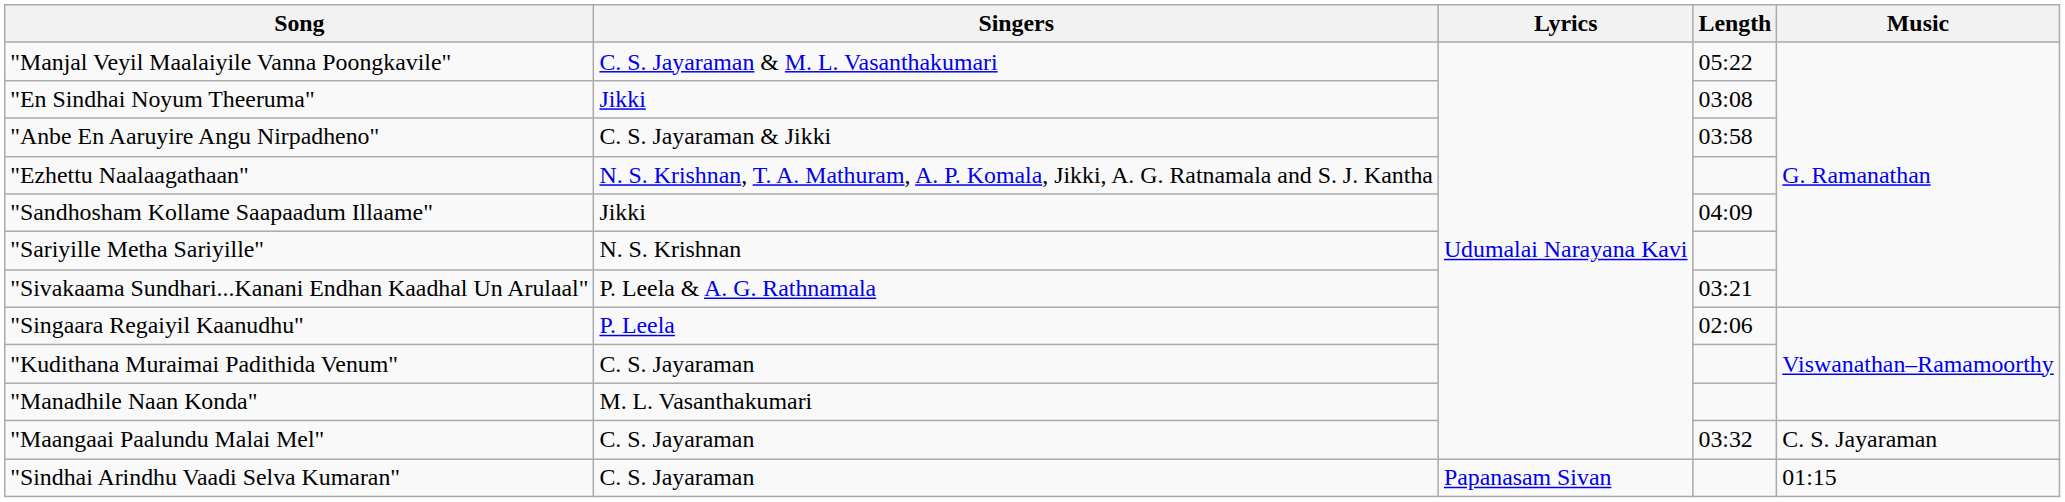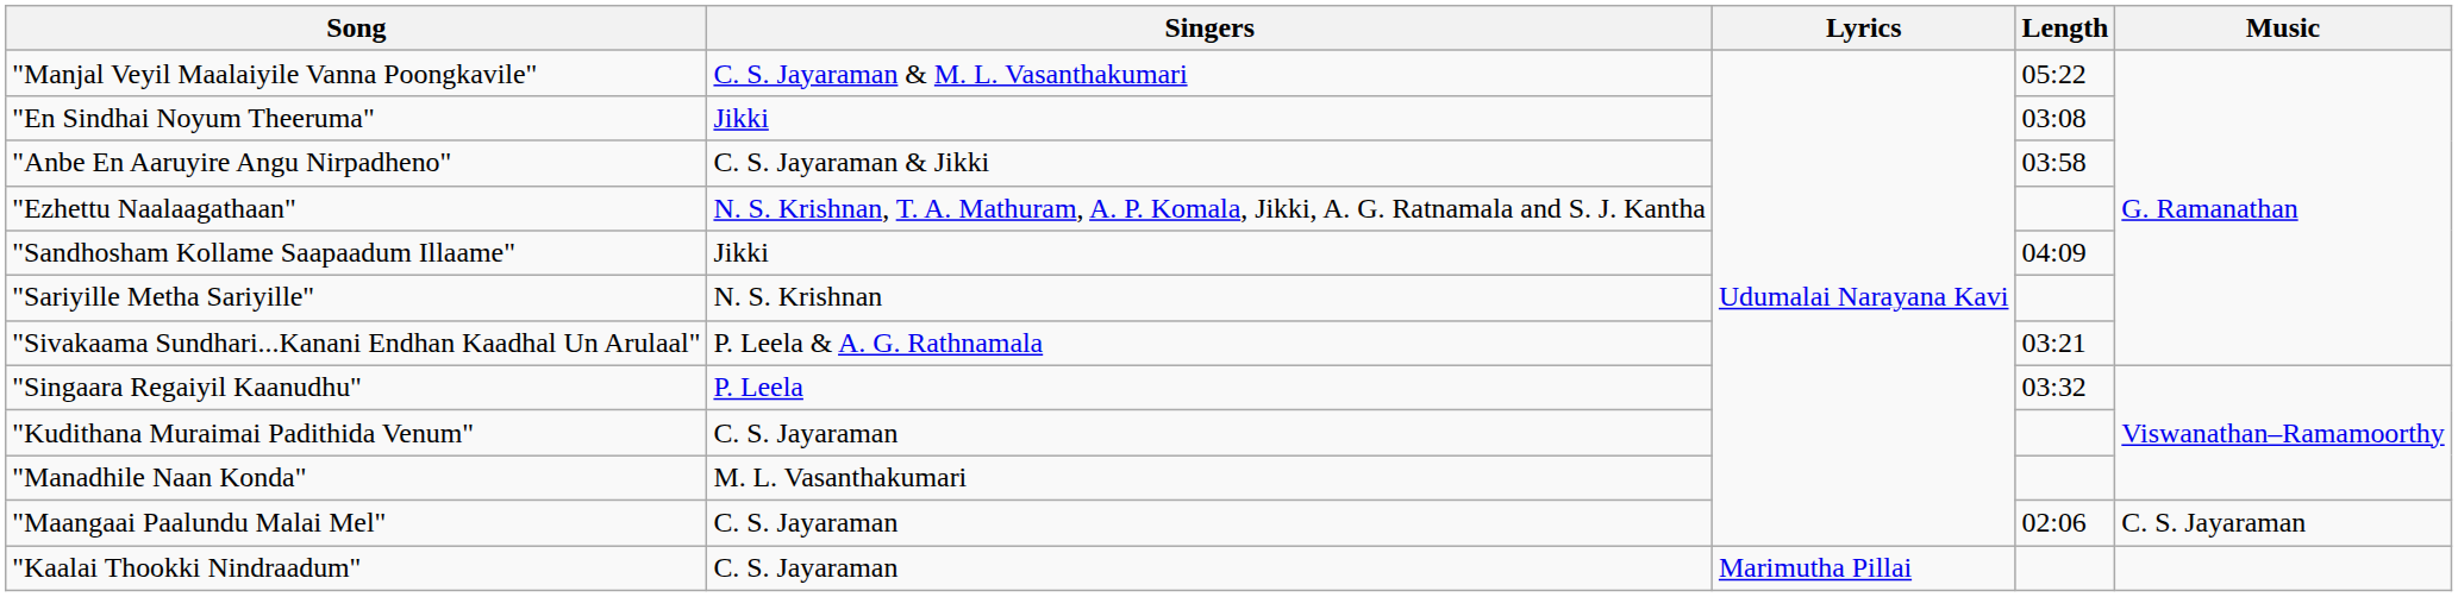"Singaara Regaiyil Kaanudhu" | Length: 02:06 -> 03:32
"Maangaai Paalundu Malai Mel" | Length: 03:32 -> 02:06
- row: "Sindhai Arindhu Vaadi Selva Kumaran" | C. S. Jayaraman | Papanasam Sivan | 01:15
+ row: "Kaalai Thookki Nindraadum" | C. S. Jayaraman | Marimutha Pillai
